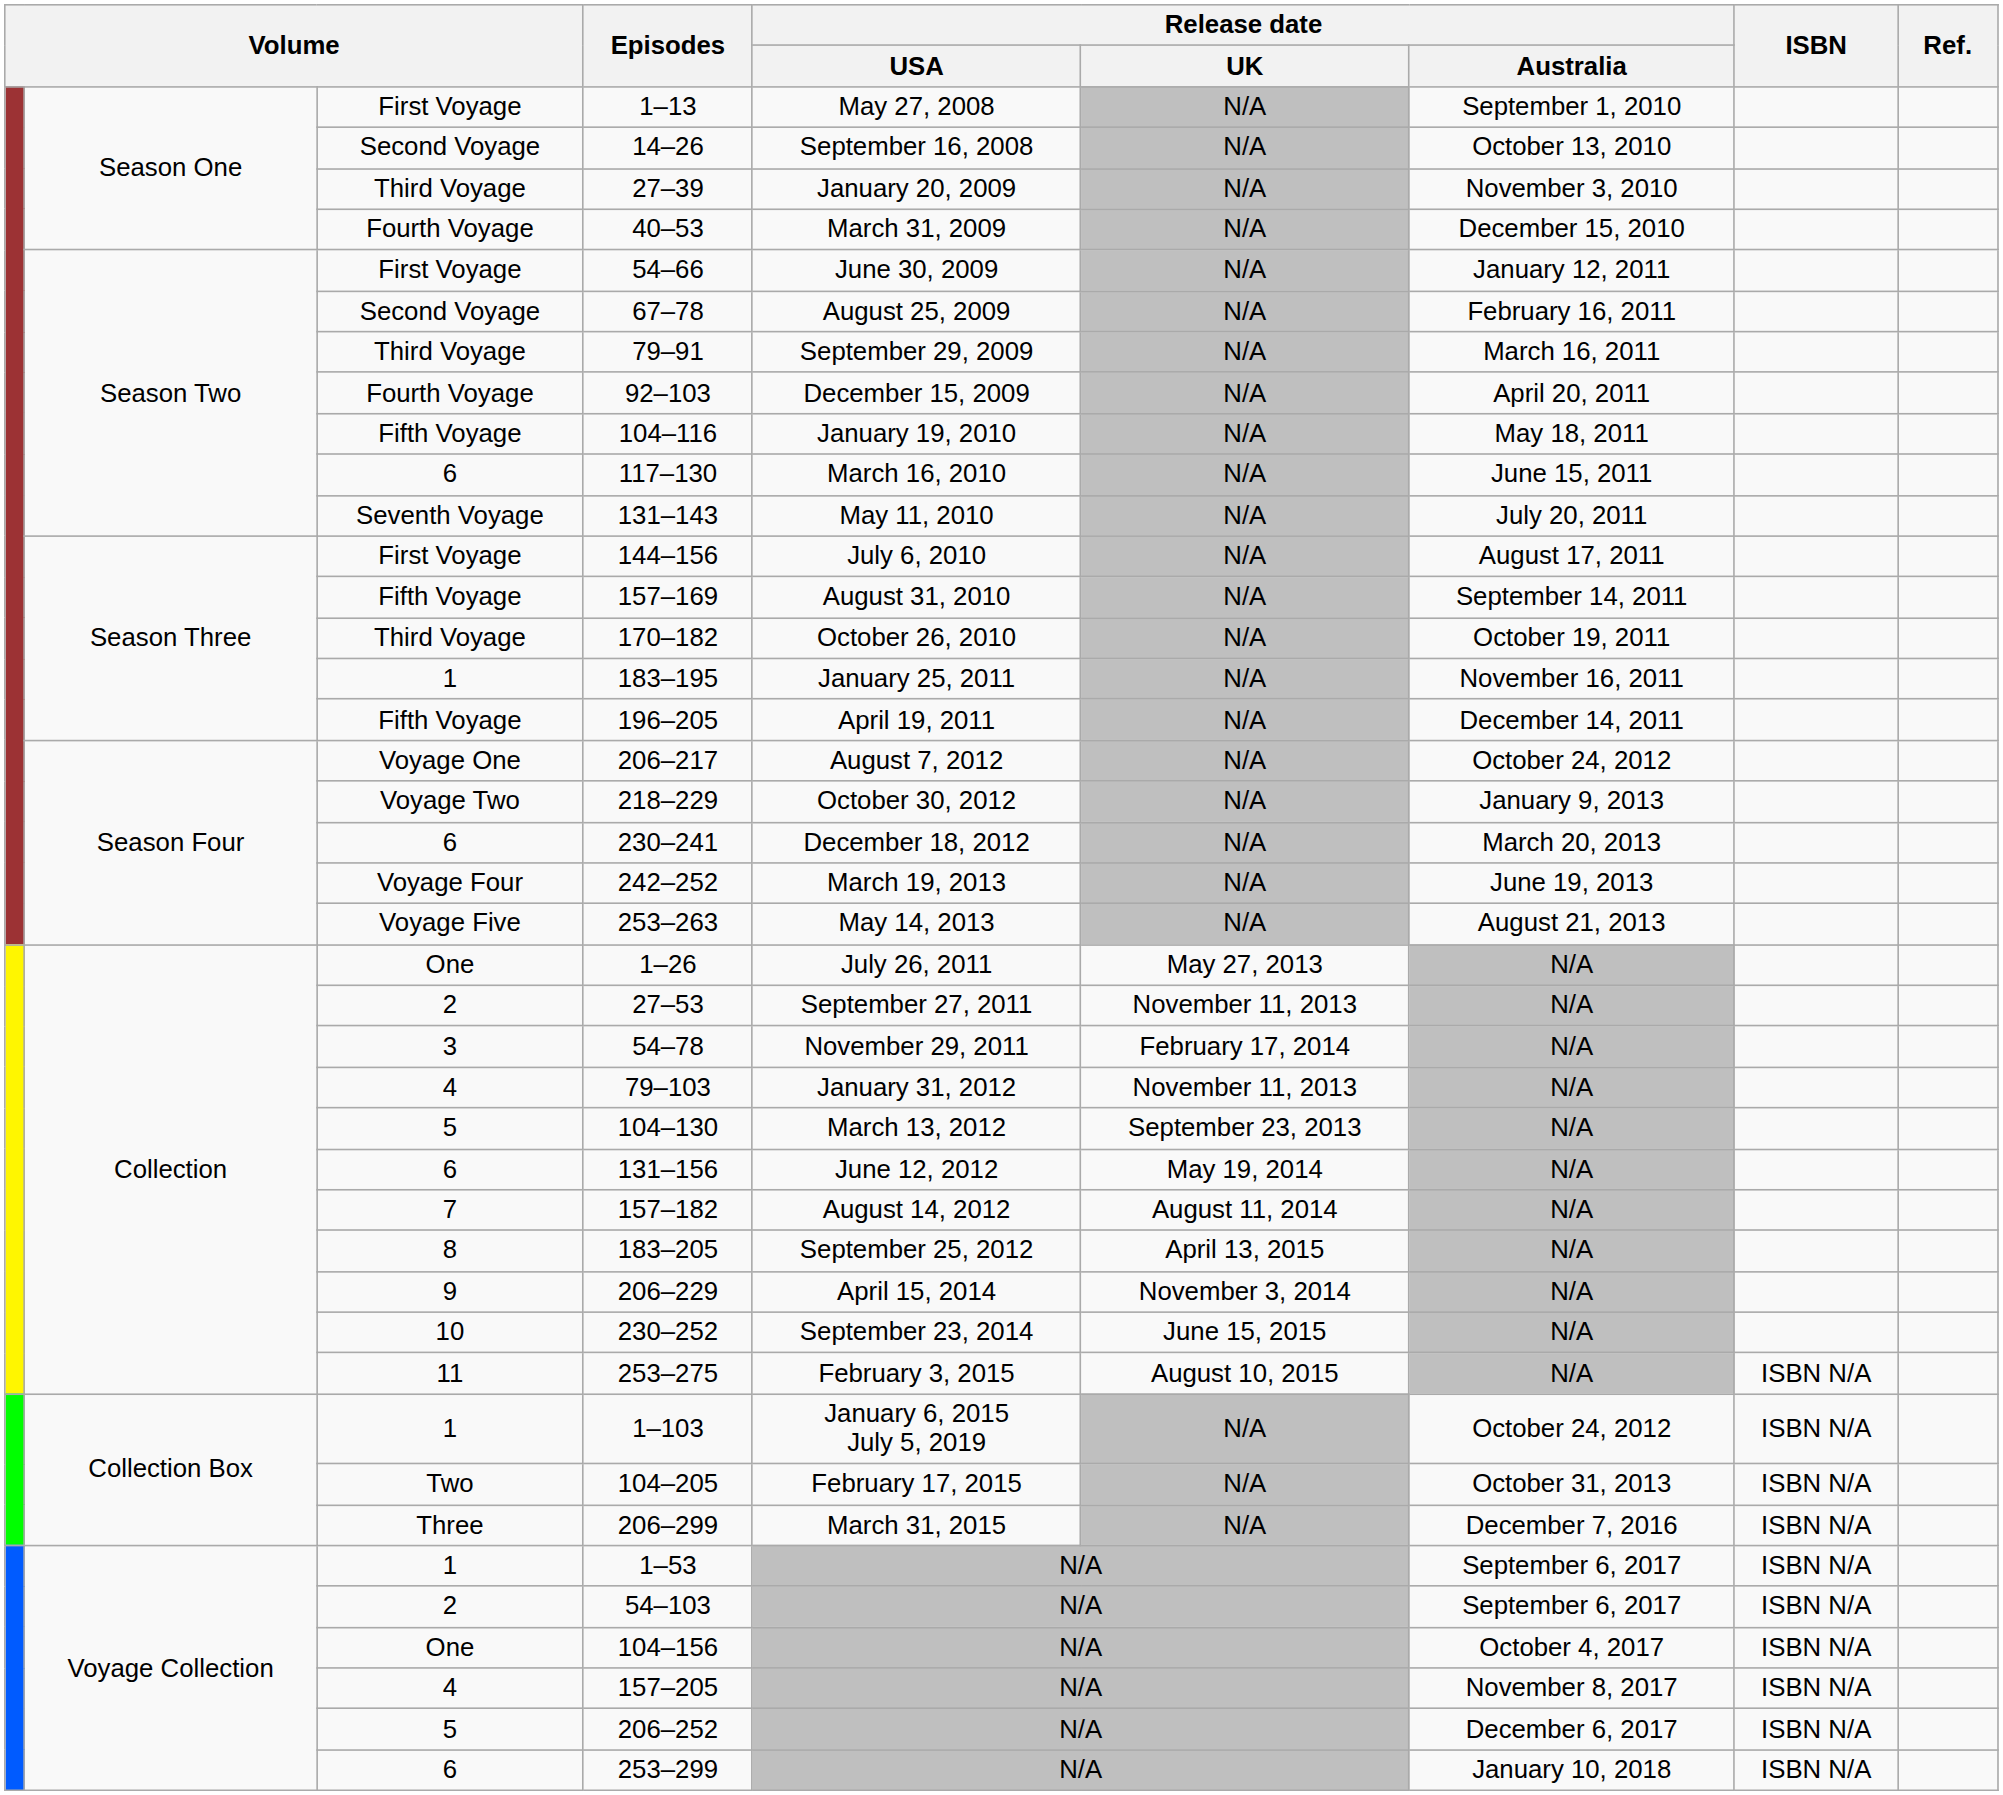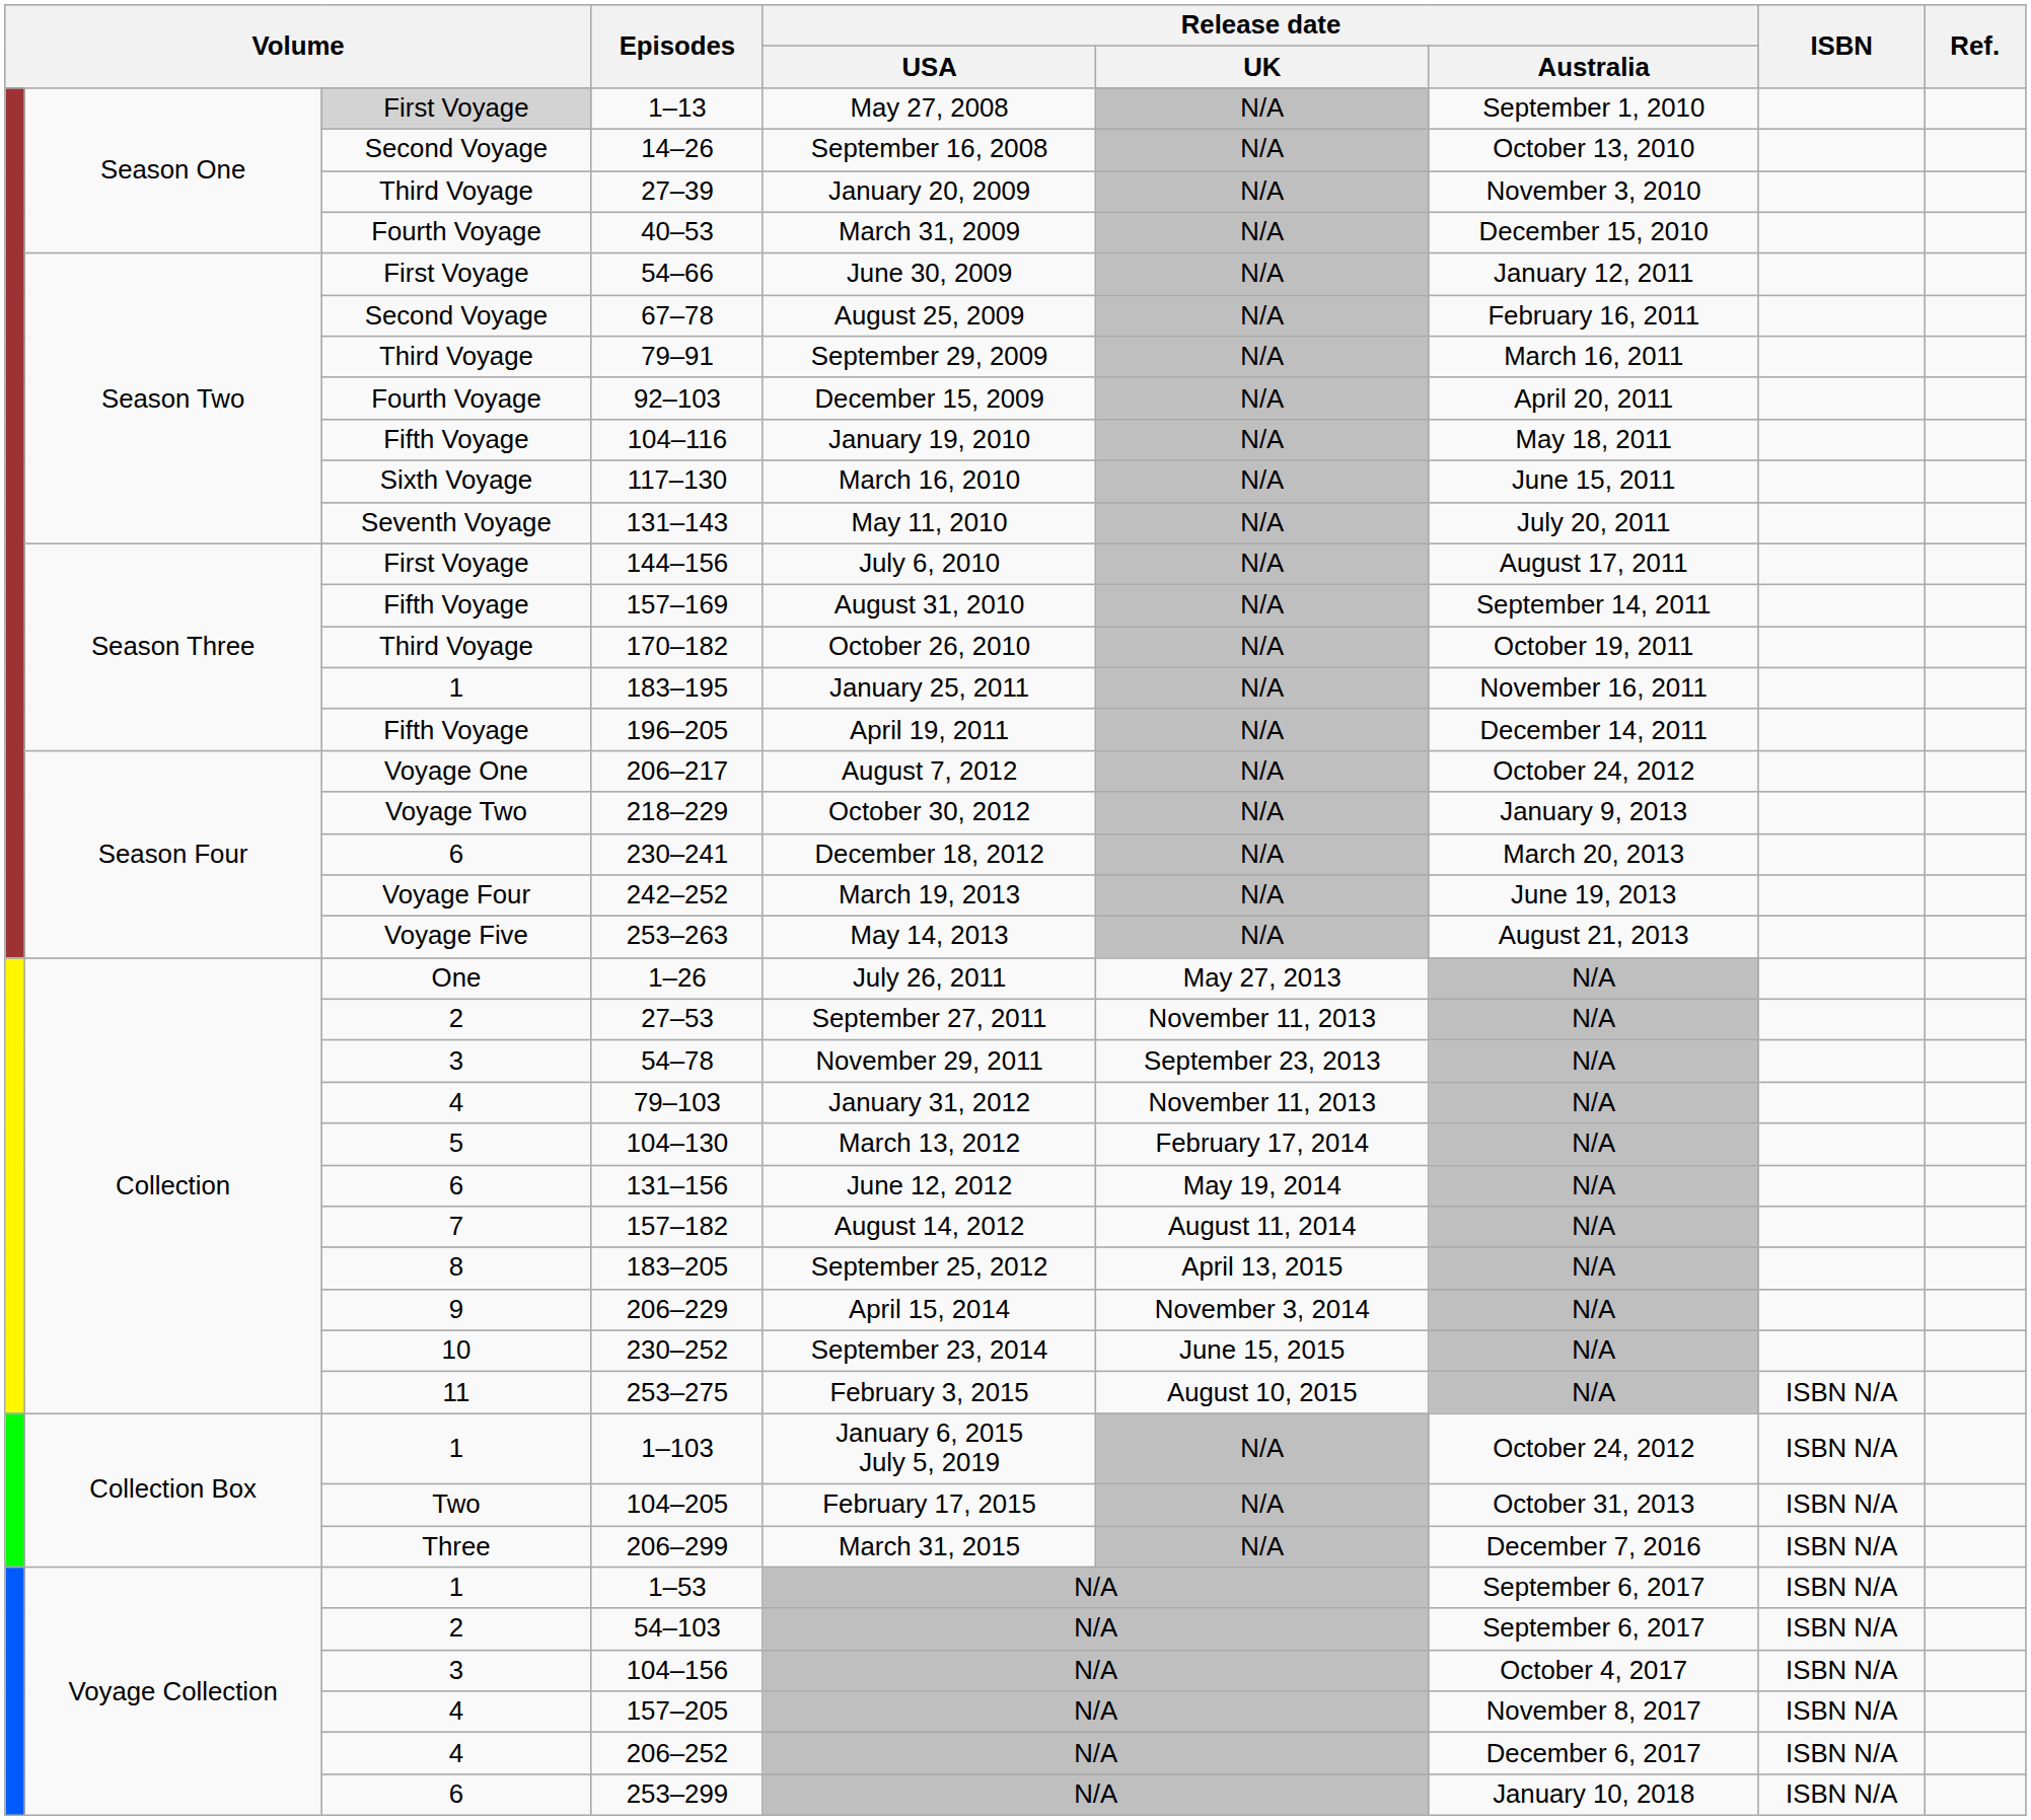1–13 | column 3: no background -> lightgrey background
117–130 | column 3: 6 -> Sixth Voyage
54–78 | Release date / UK: February 17, 2014 -> September 23, 2013
104–130 | Release date / UK: September 23, 2013 -> February 17, 2014
104–156 | column 3: One -> 3
206–252 | column 3: 5 -> 4
